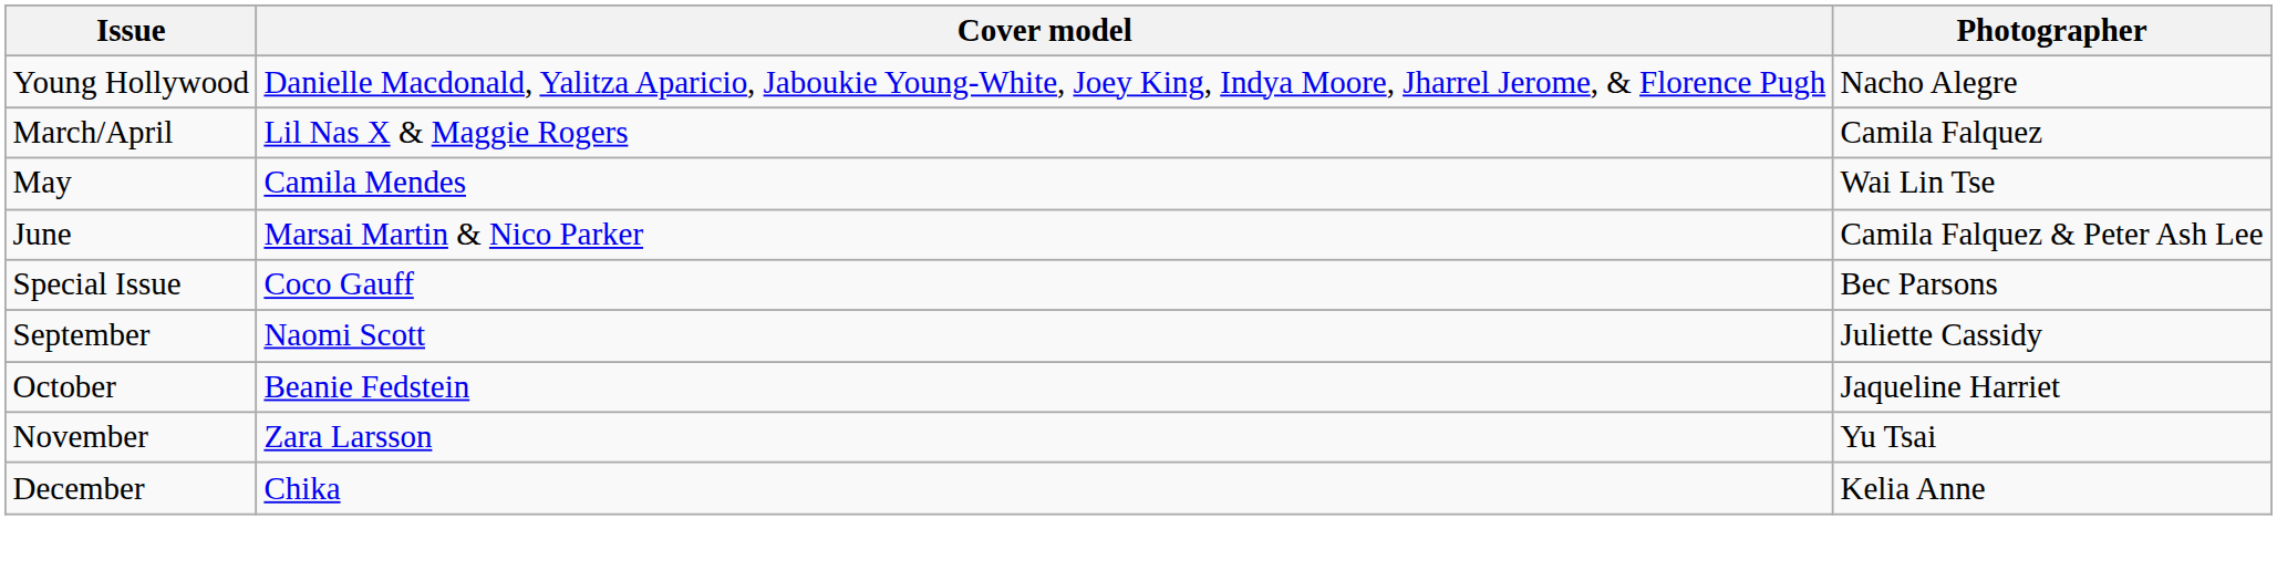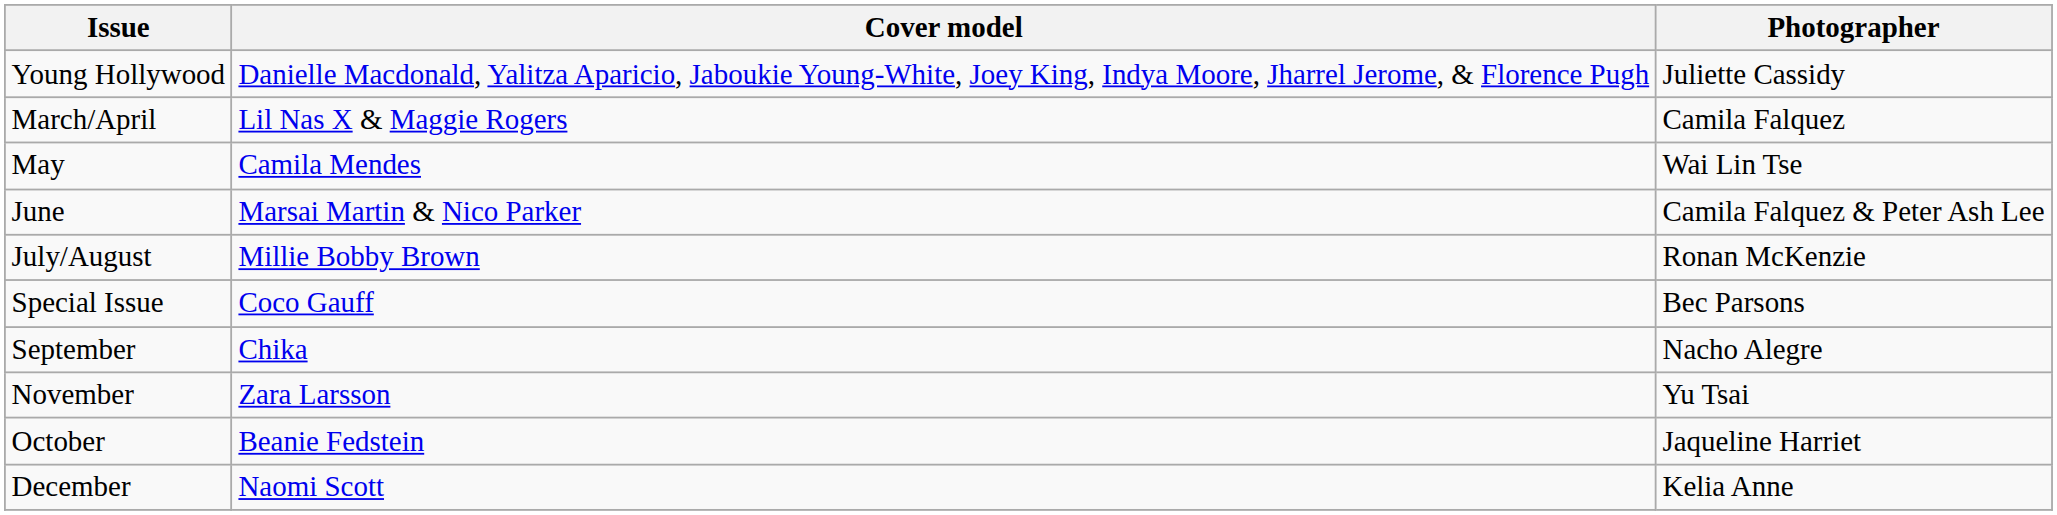Young Hollywood | Photographer: Nacho Alegre -> Juliette Cassidy
+ row: July/August | Millie Bobby Brown | Ronan McKenzie
September | Cover model: Naomi Scott -> Chika
September | Photographer: Juliette Cassidy -> Nacho Alegre
rows swapped: October <-> November
December | Cover model: Chika -> Naomi Scott
